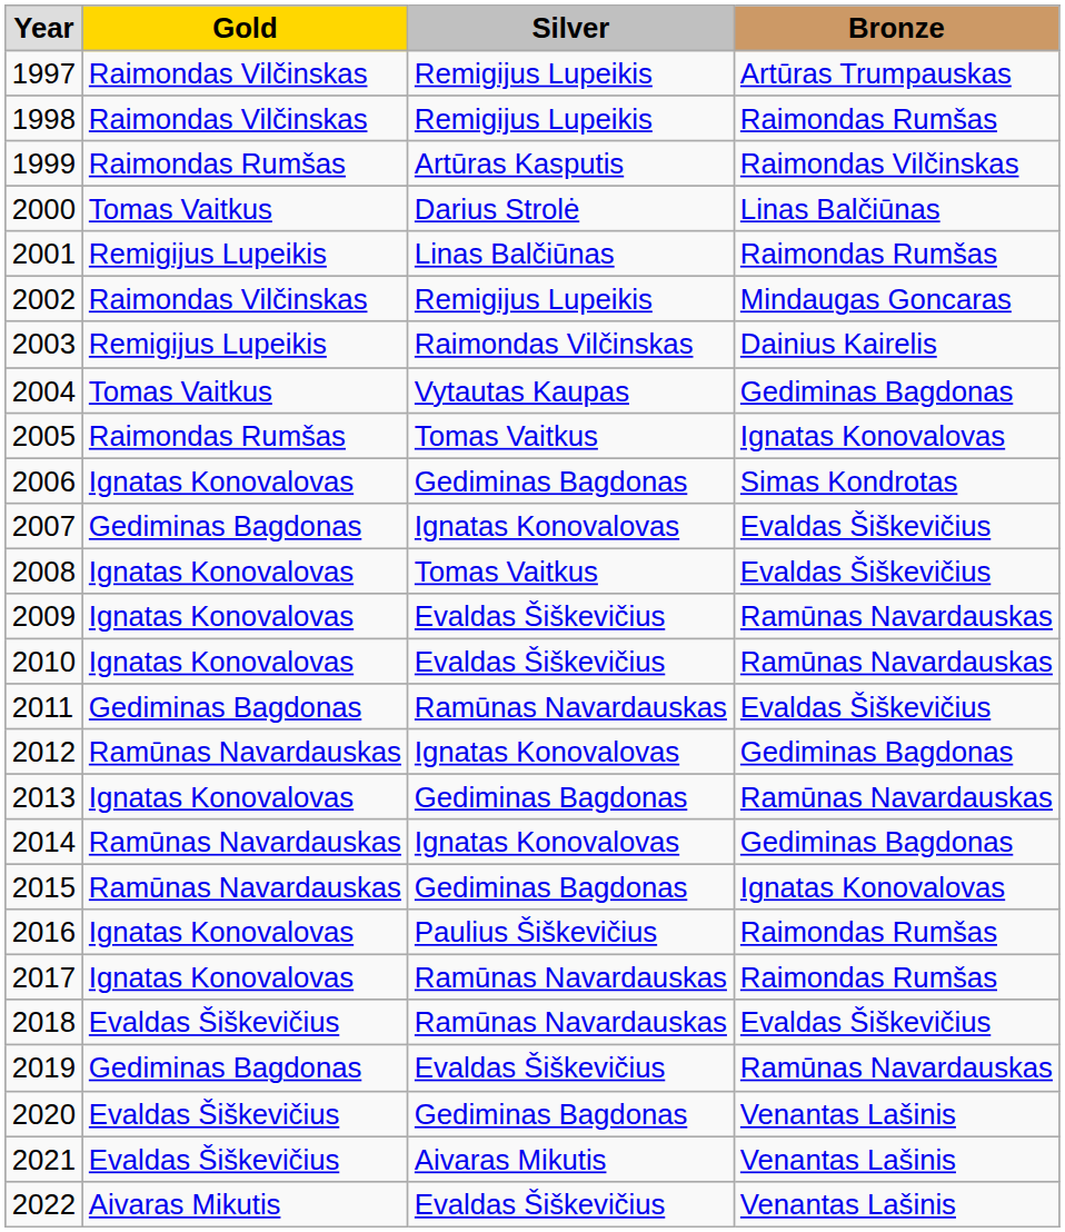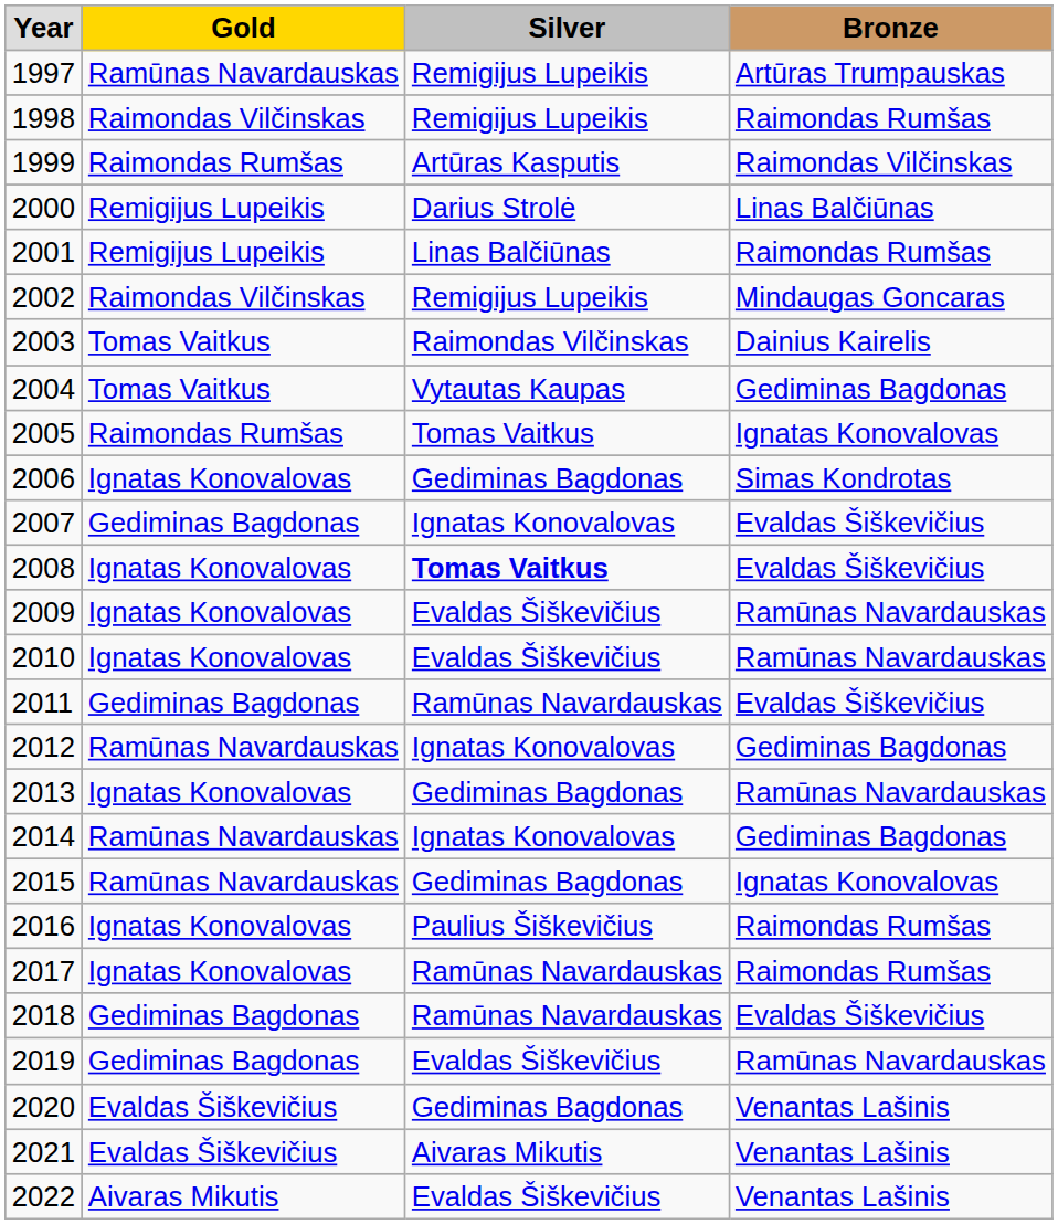1997 | column 2: Raimondas Vilčinskas -> Ramūnas Navardauskas
2000 | column 2: Tomas Vaitkus -> Remigijus Lupeikis
2003 | column 2: Remigijus Lupeikis -> Tomas Vaitkus
2008 | column 3: normal -> bold
2018 | column 2: Evaldas Šiškevičius -> Gediminas Bagdonas
